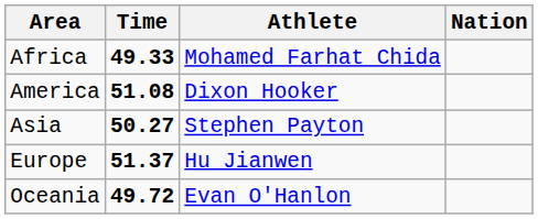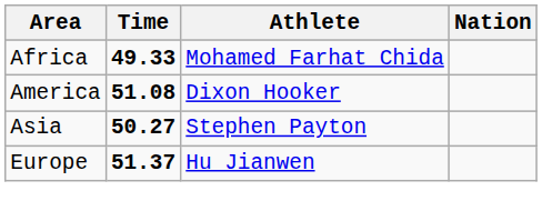- row: Oceania | 49.72 | Evan O'Hanlon
